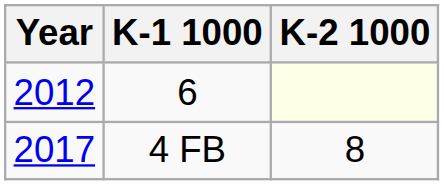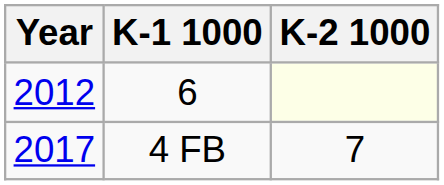4 FB | K-2 1000: 8 -> 7
